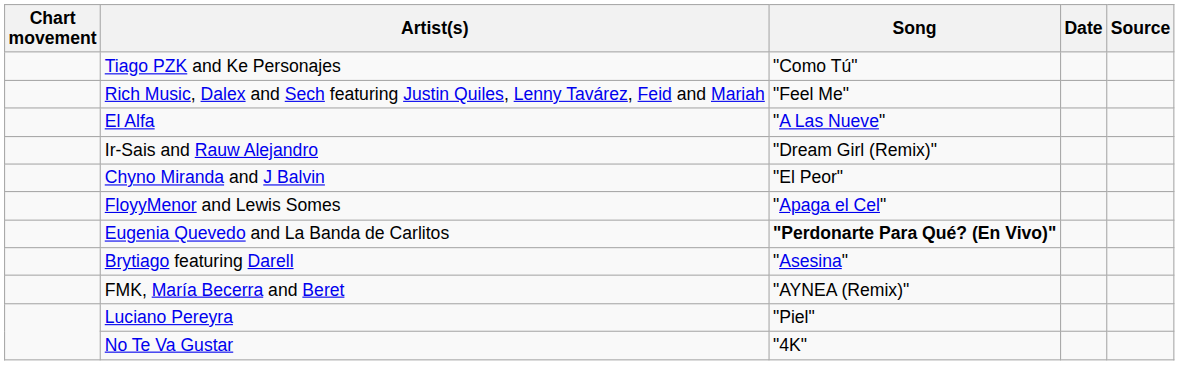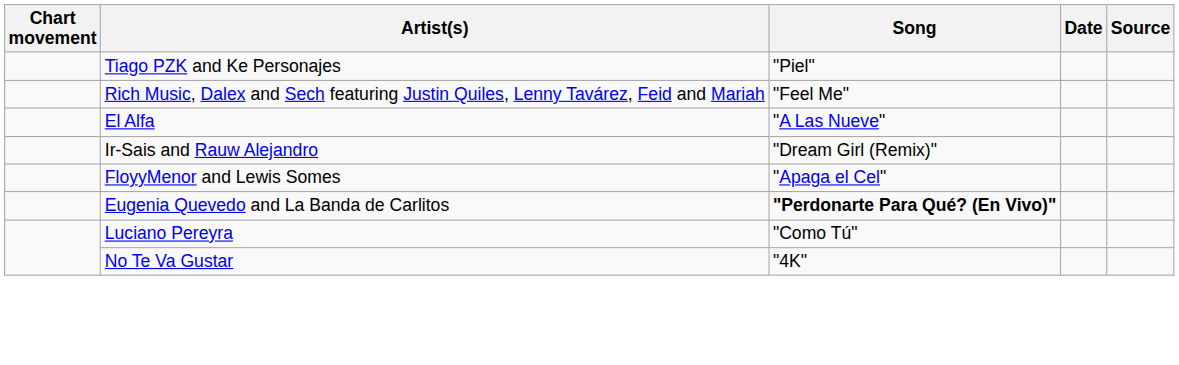Tiago PZK and Ke Personajes | Song: "Como Tú" -> "Piel"
- row: Chyno Miranda and J Balvin | "El Peor"
- row: Brytiago featuring Darell | "Asesina"
- row: FMK, María Becerra and Beret | "AYNEA (Remix)"
Luciano Pereyra | Song: "Piel" -> "Como Tú"
